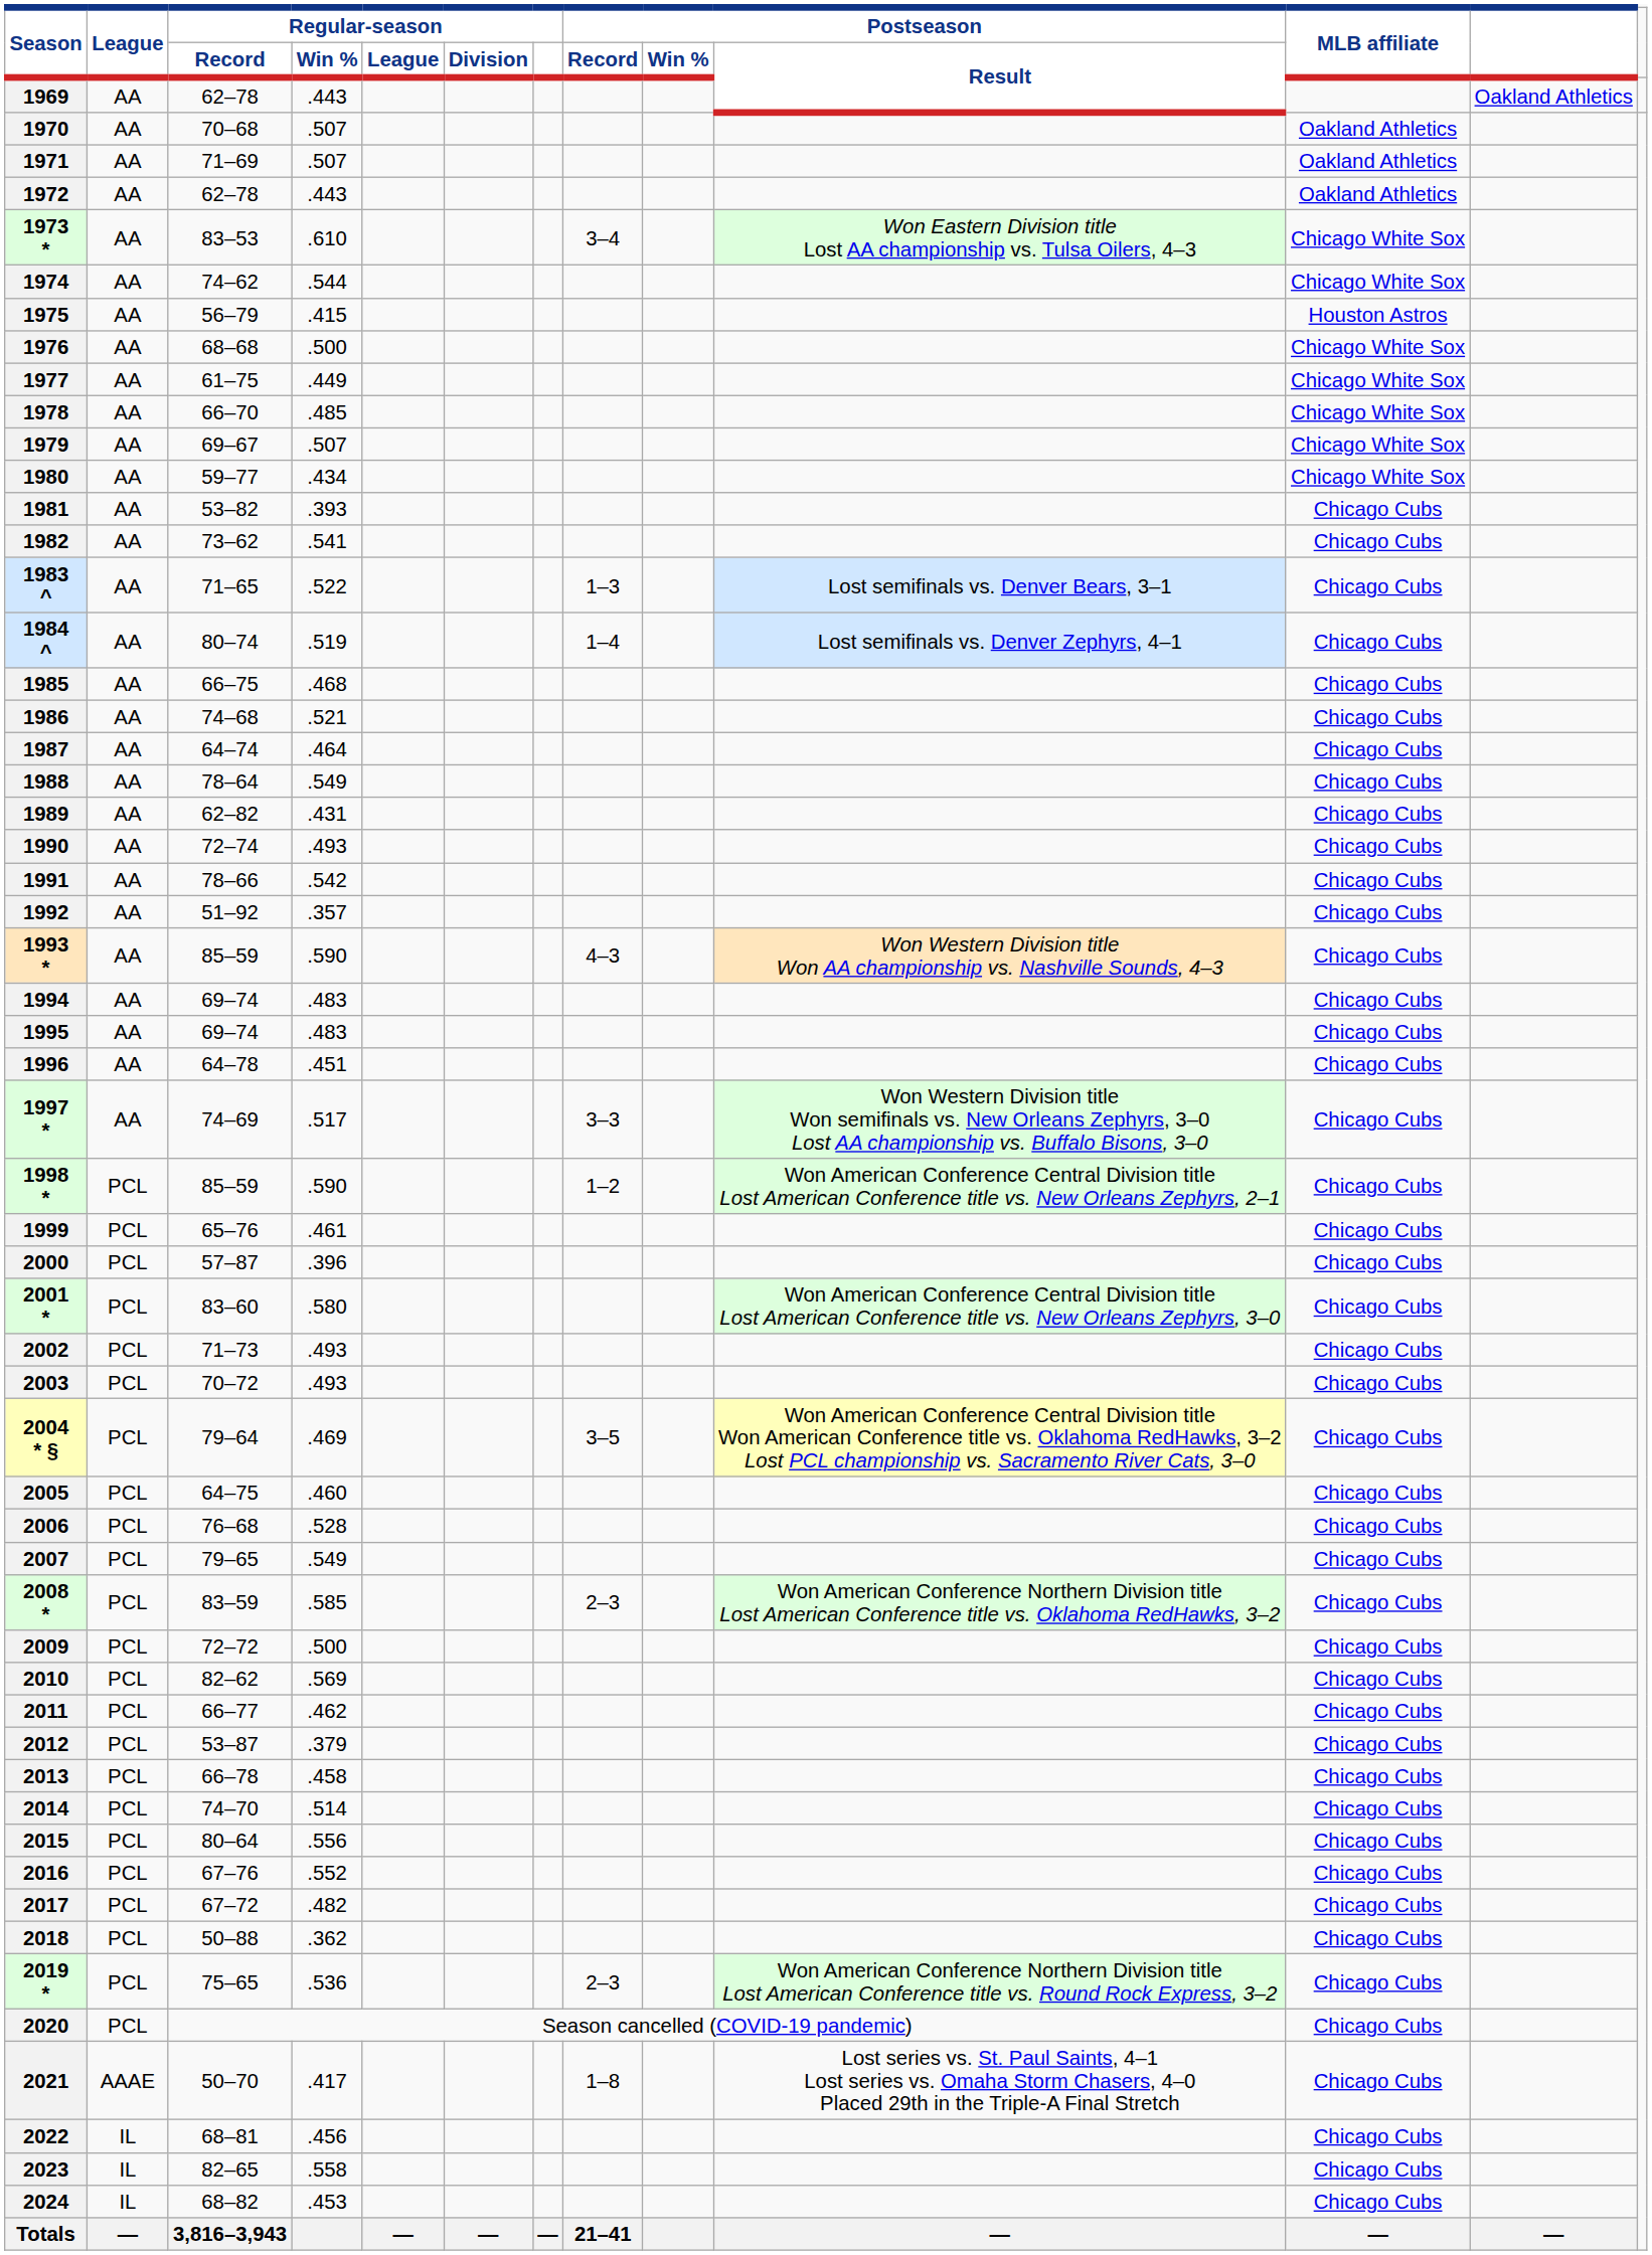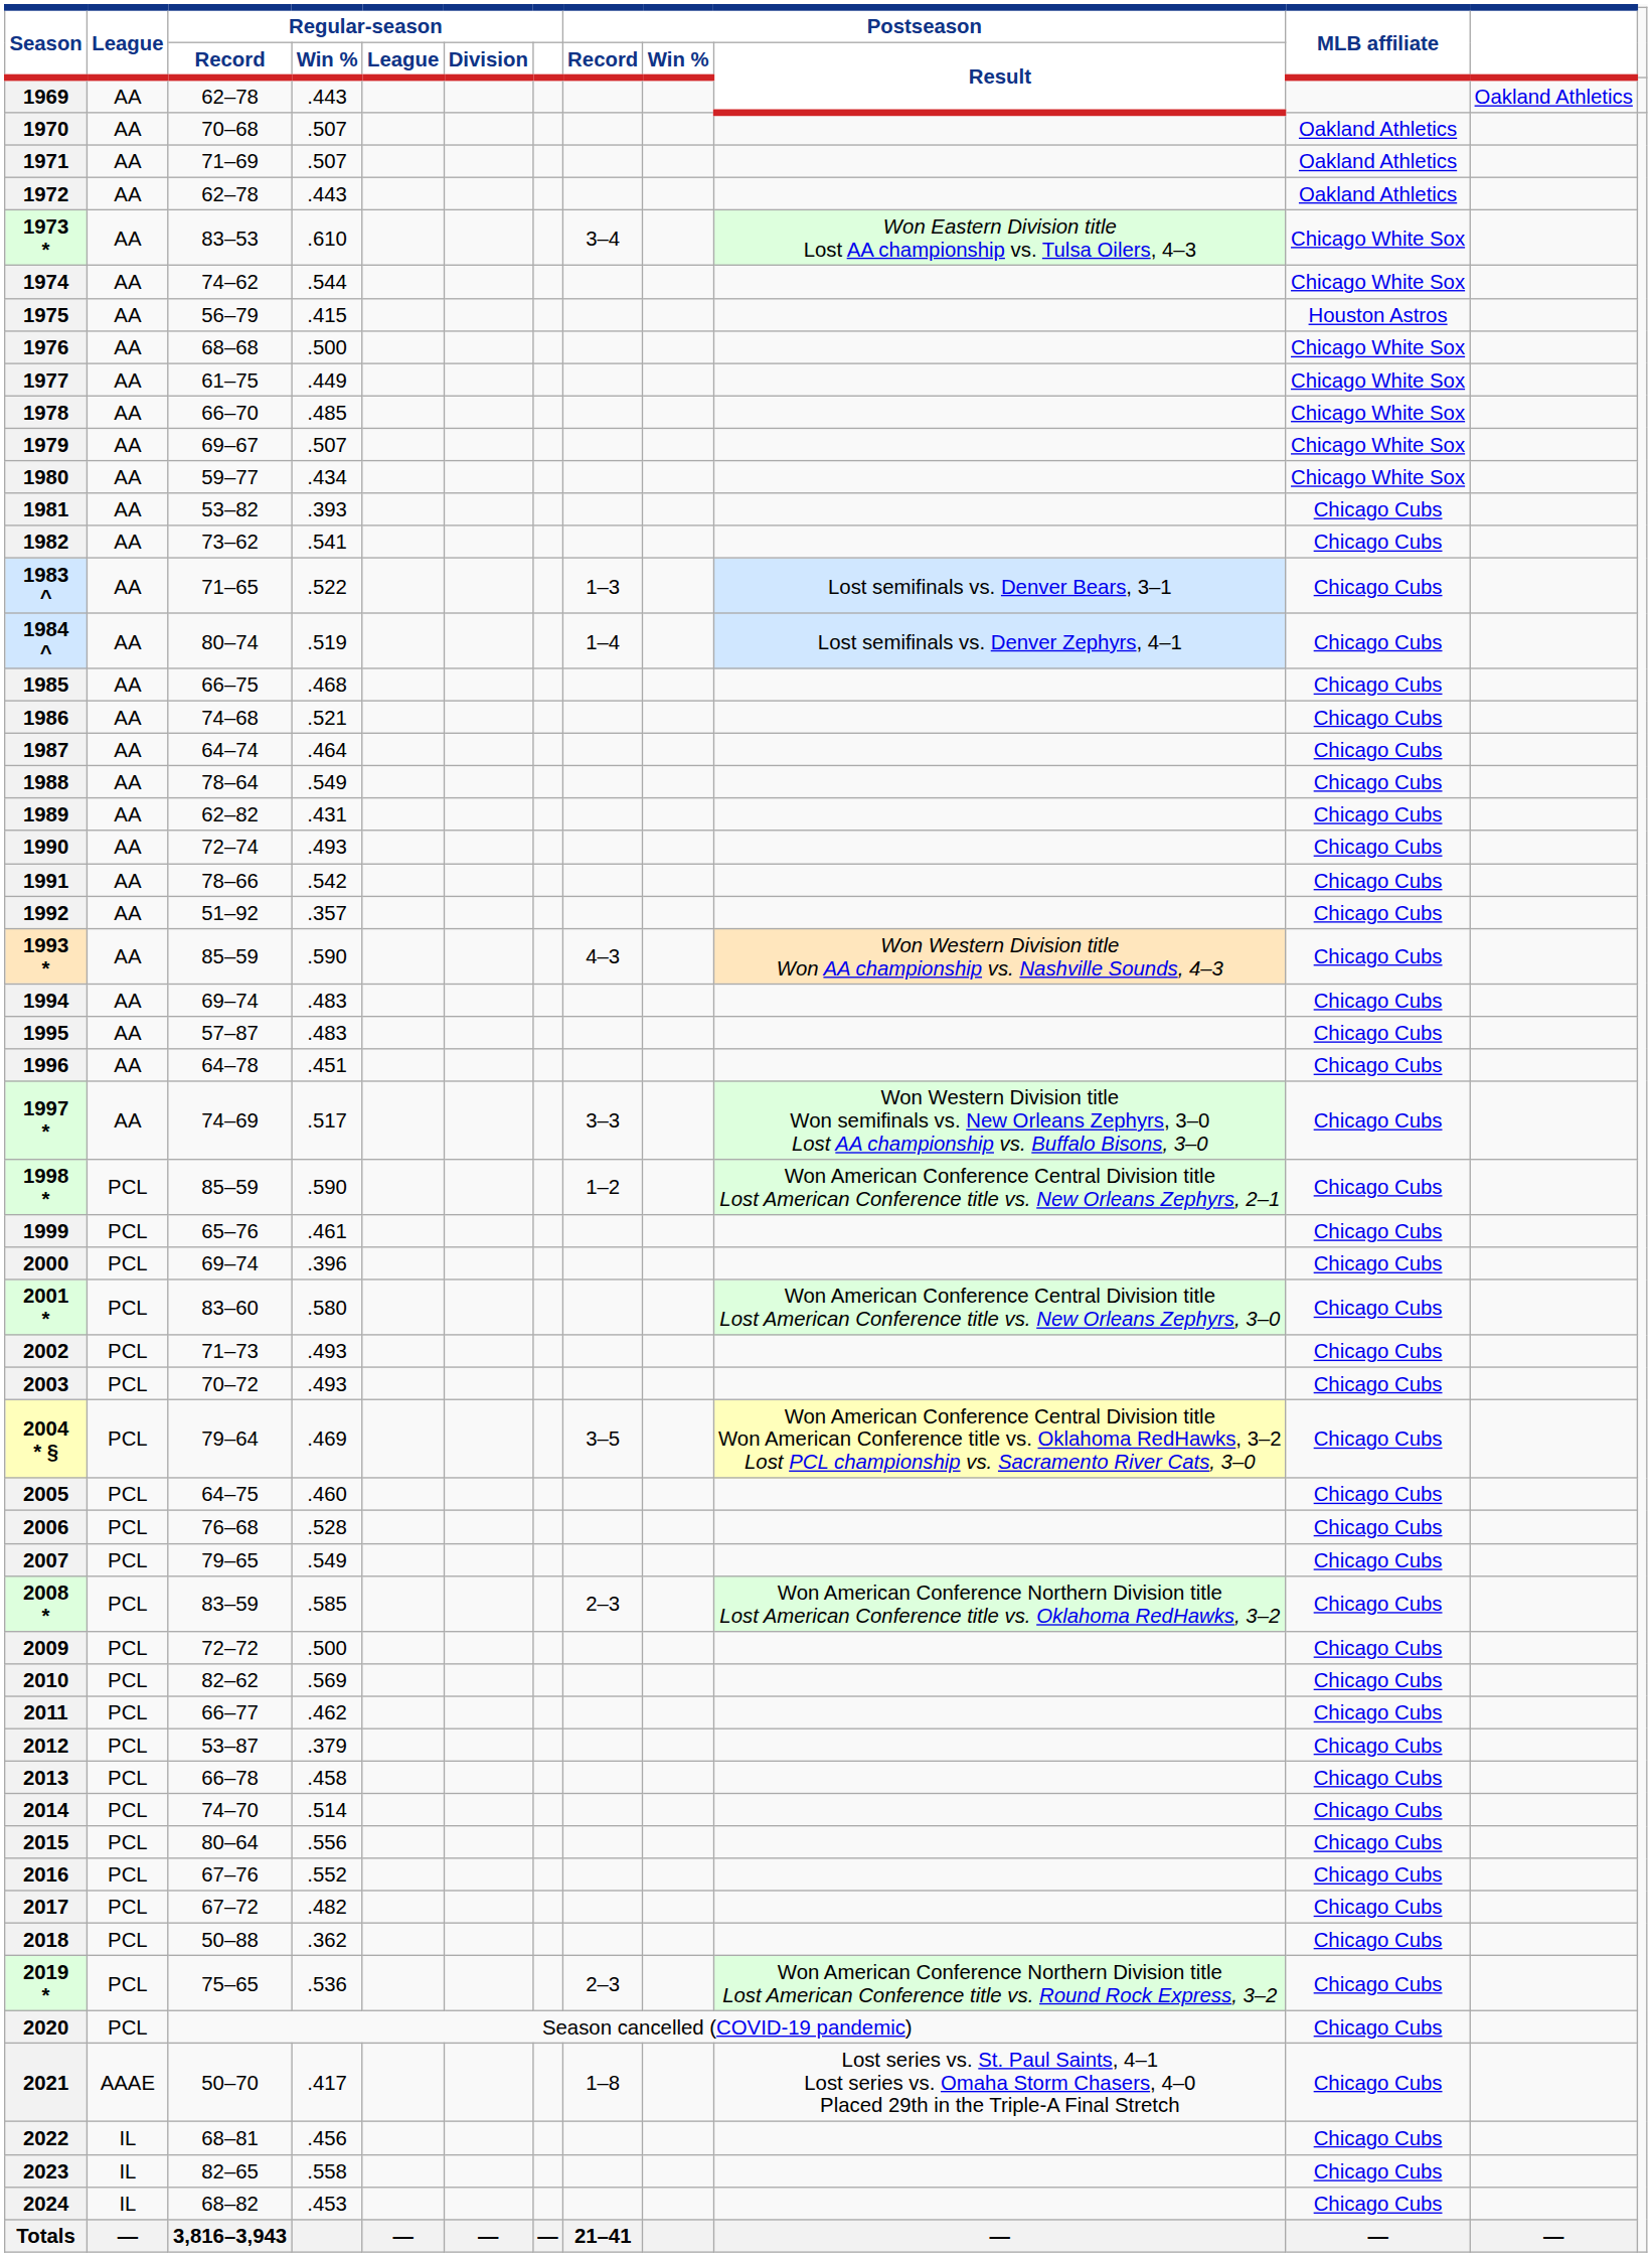1995 | Regular-season / Record: 69–74 -> 57–87
2000 | Regular-season / Record: 57–87 -> 69–74
